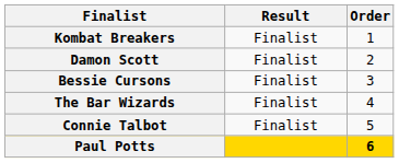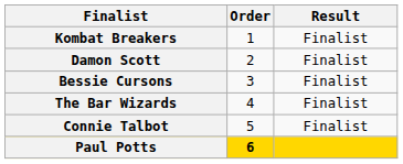columns swapped: Order <-> Result
